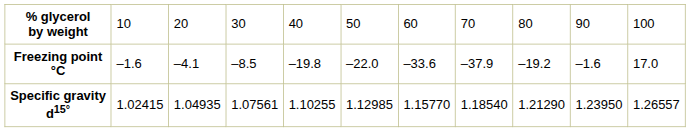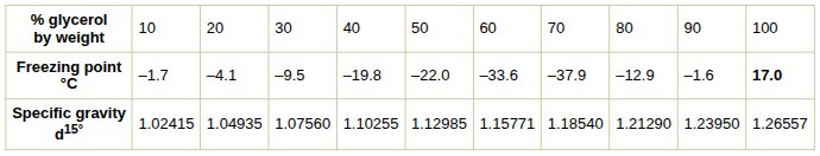Freezing point °C | column 2: –1.6 -> –1.7
Freezing point °C | column 4: –8.5 -> –9.5
Freezing point °C | column 9: –19.2 -> –12.9
Freezing point °C | column 11: normal -> bold
Specific gravity d15° | column 4: 1.07561 -> 1.07560
Specific gravity d15° | column 7: 1.15770 -> 1.15771
